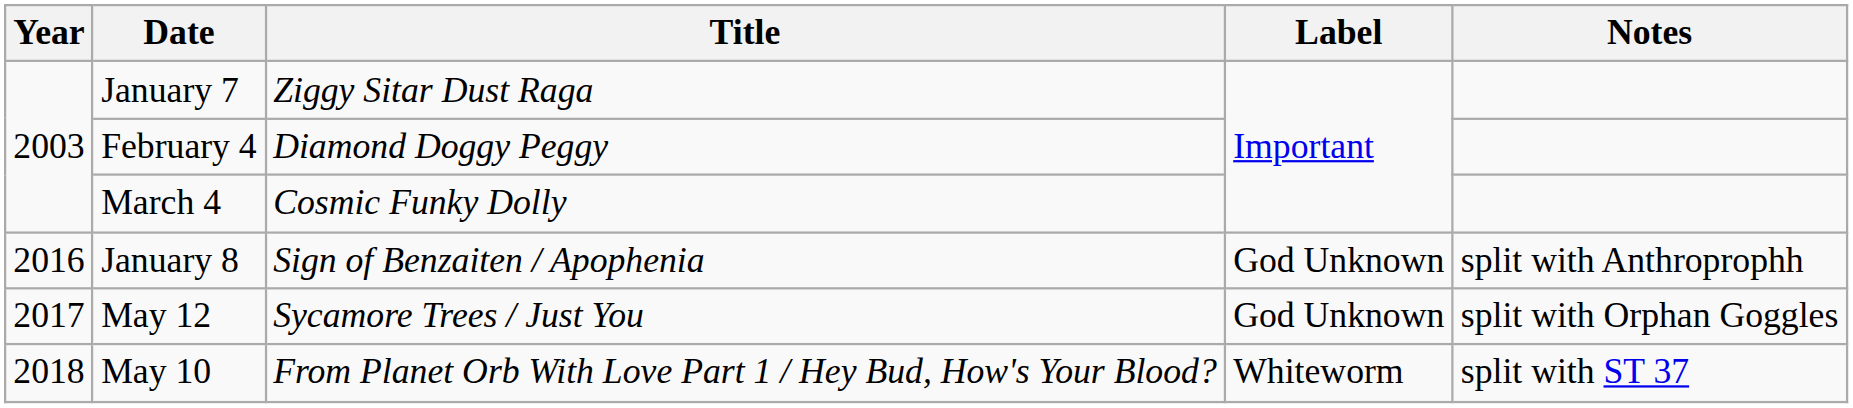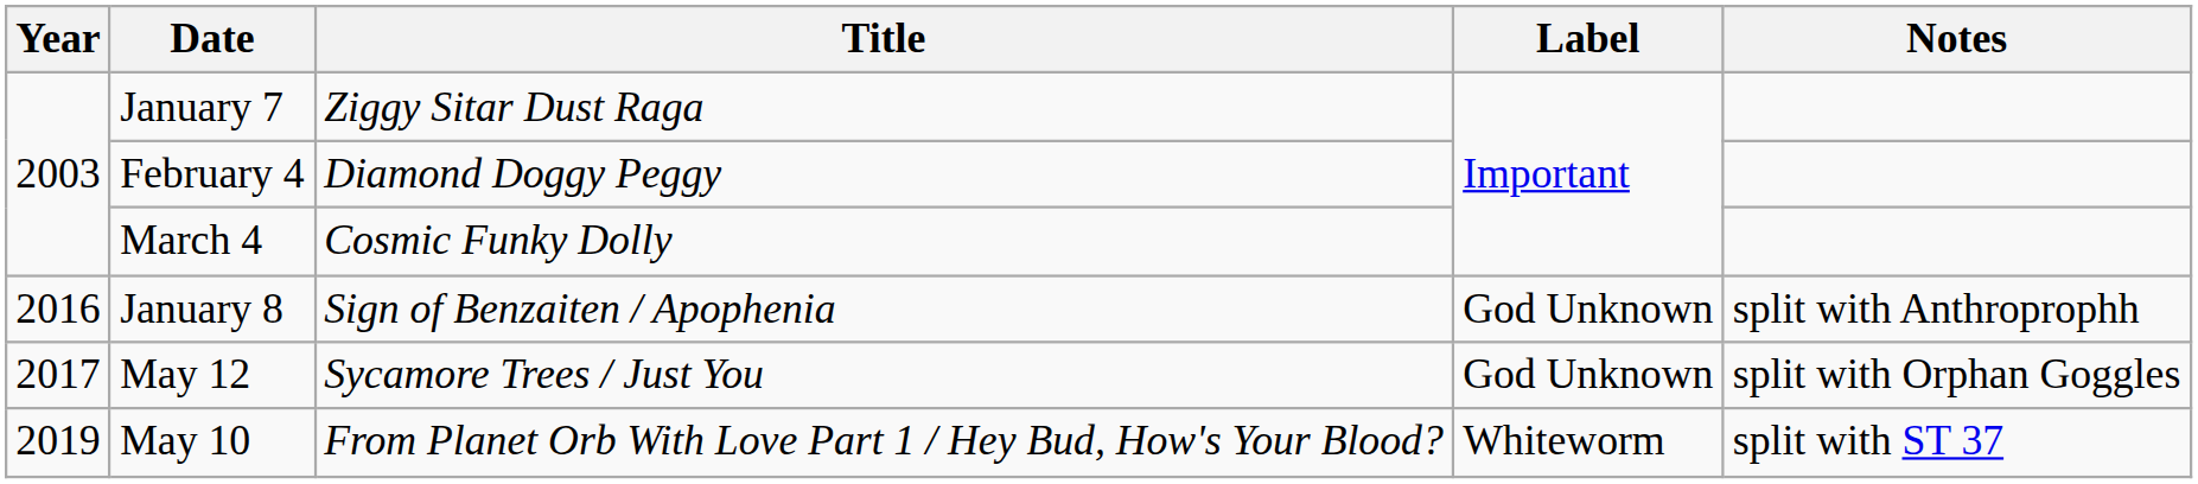May 10 | Year: 2018 -> 2019
